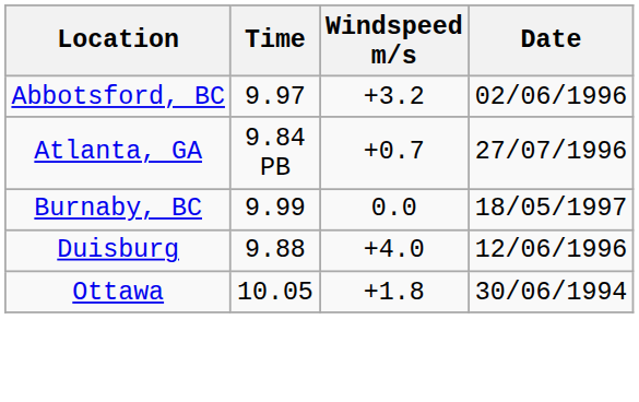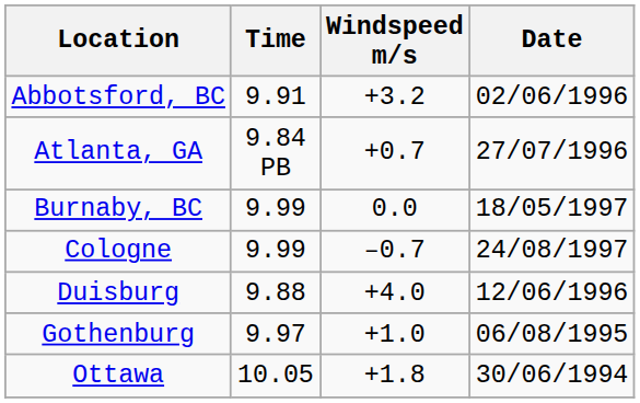Abbotsford, BC | Time: 9.97 -> 9.91
+ row: Cologne | 9.99 | –0.7 | 24/08/1997
+ row: Gothenburg | 9.97 | +1.0 | 06/08/1995
